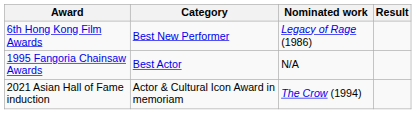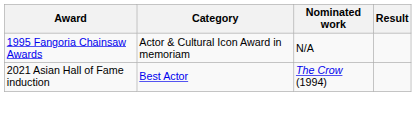- row: 6th Hong Kong Film Awards | Best New Performer | Legacy of Rage (1986)
1995 Fangoria Chainsaw Awards | Category: Best Actor -> Actor & Cultural Icon Award in memoriam
2021 Asian Hall of Fame induction | Category: Actor & Cultural Icon Award in memoriam -> Best Actor
